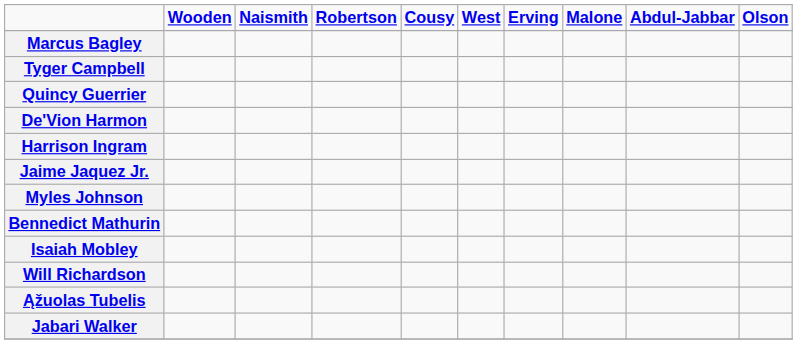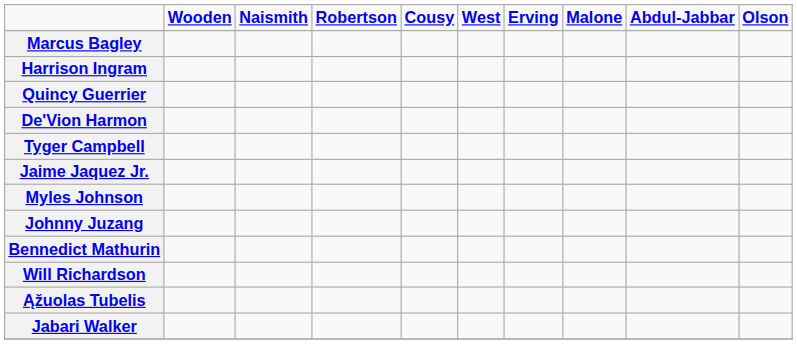rows swapped: Tyger Campbell <-> Harrison Ingram
+ row: Johnny Juzang
- row: Isaiah Mobley
